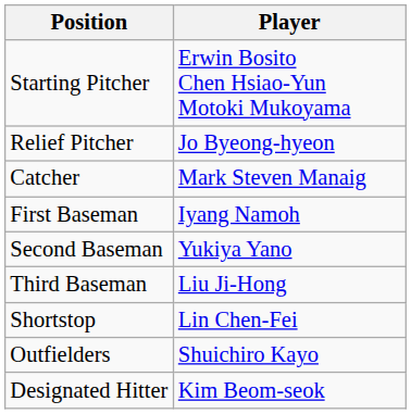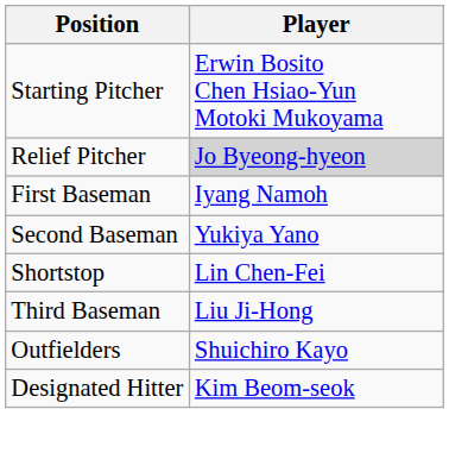Relief Pitcher | Player: no background -> lightgrey background
- row: Catcher | Mark Steven Manaig
rows swapped: Third Baseman <-> Shortstop
